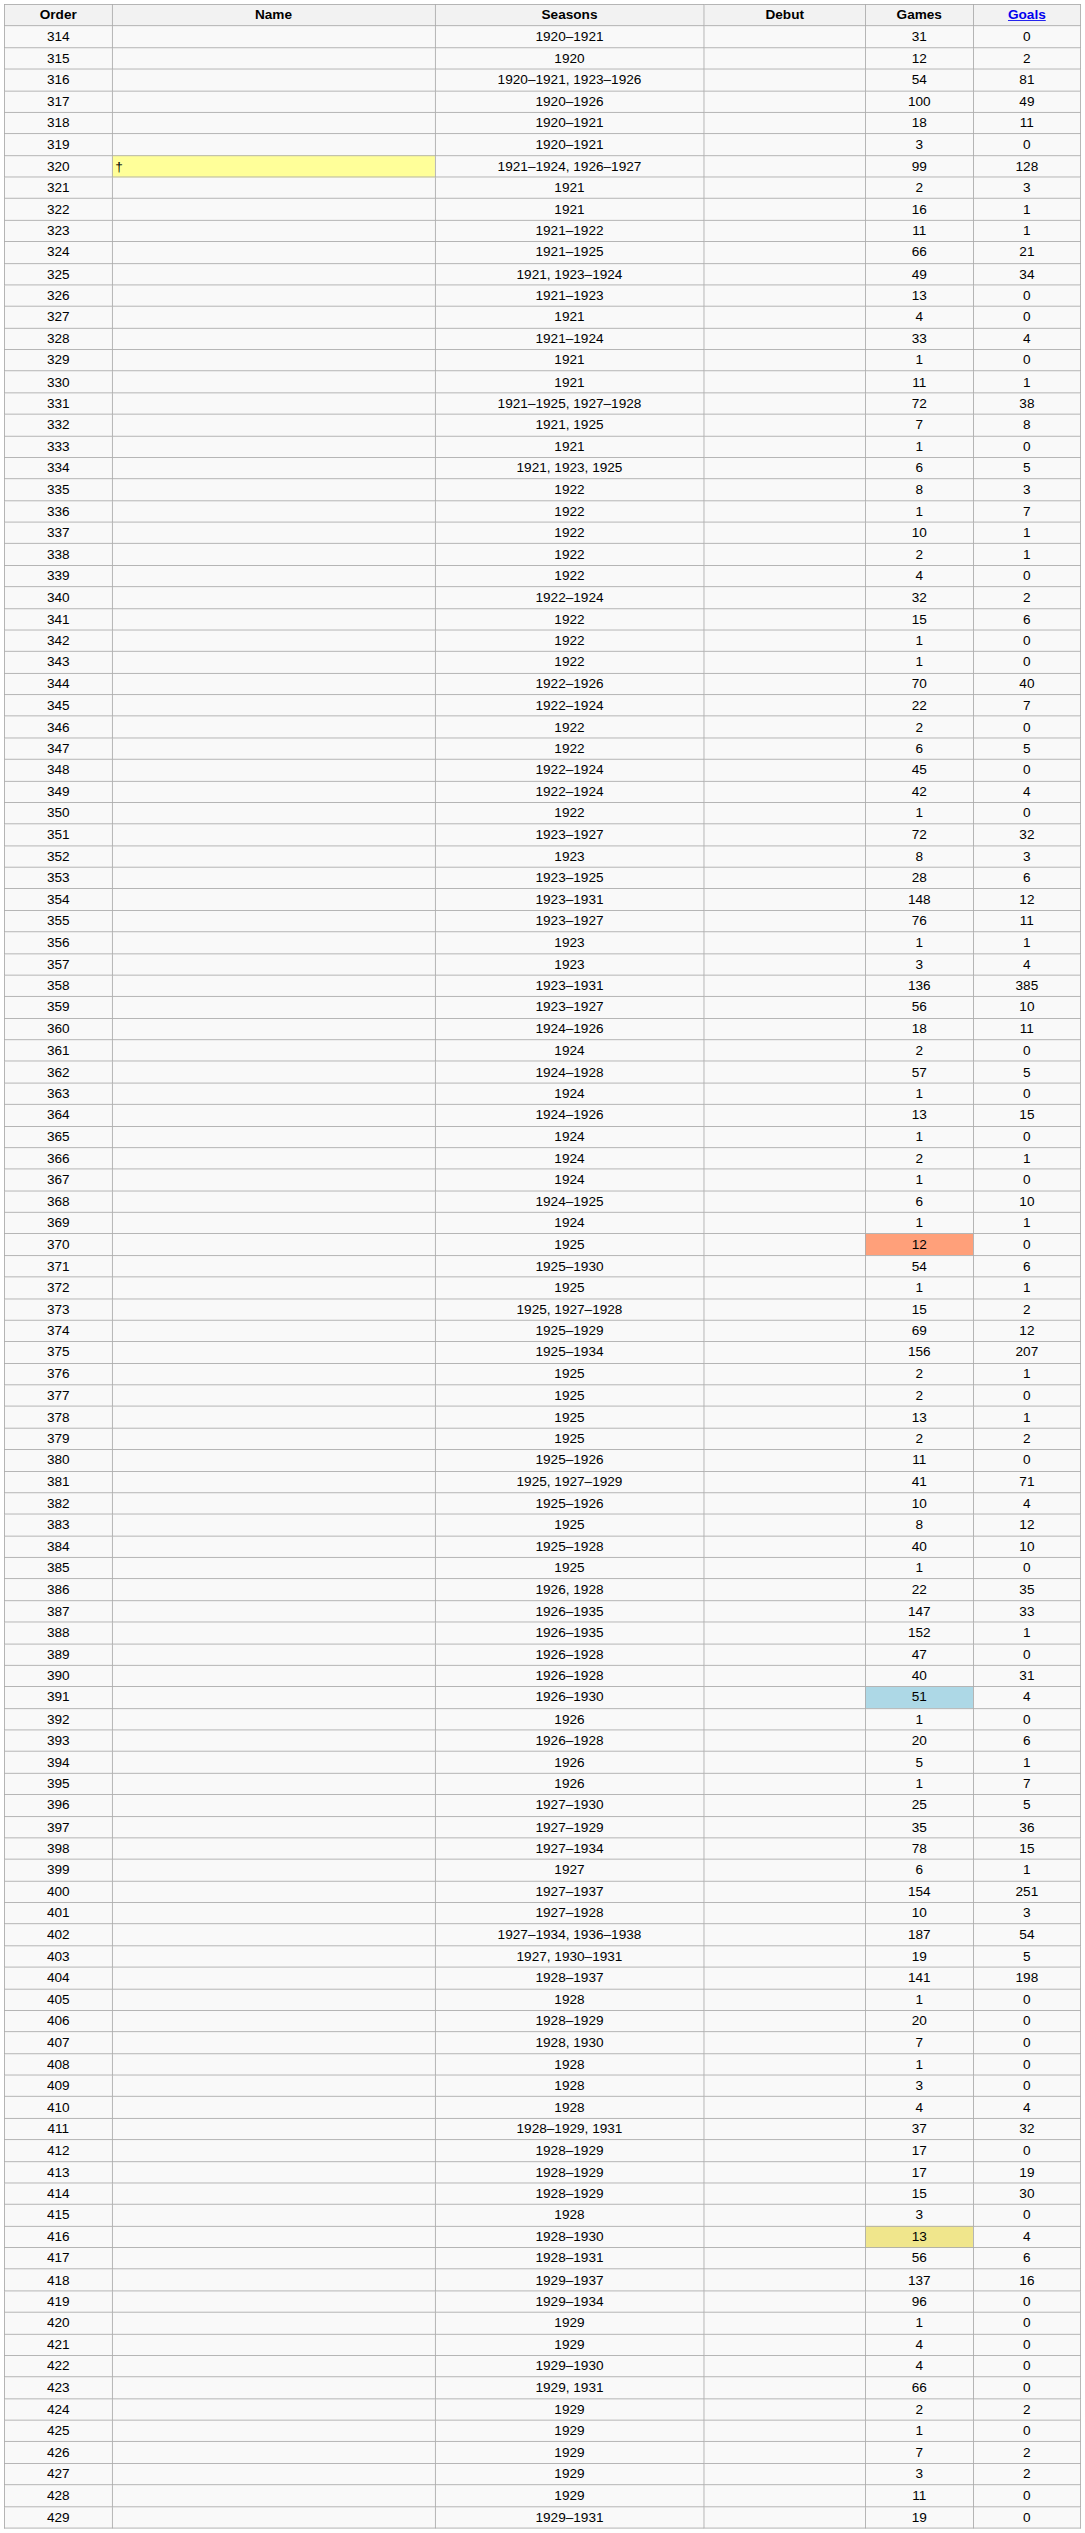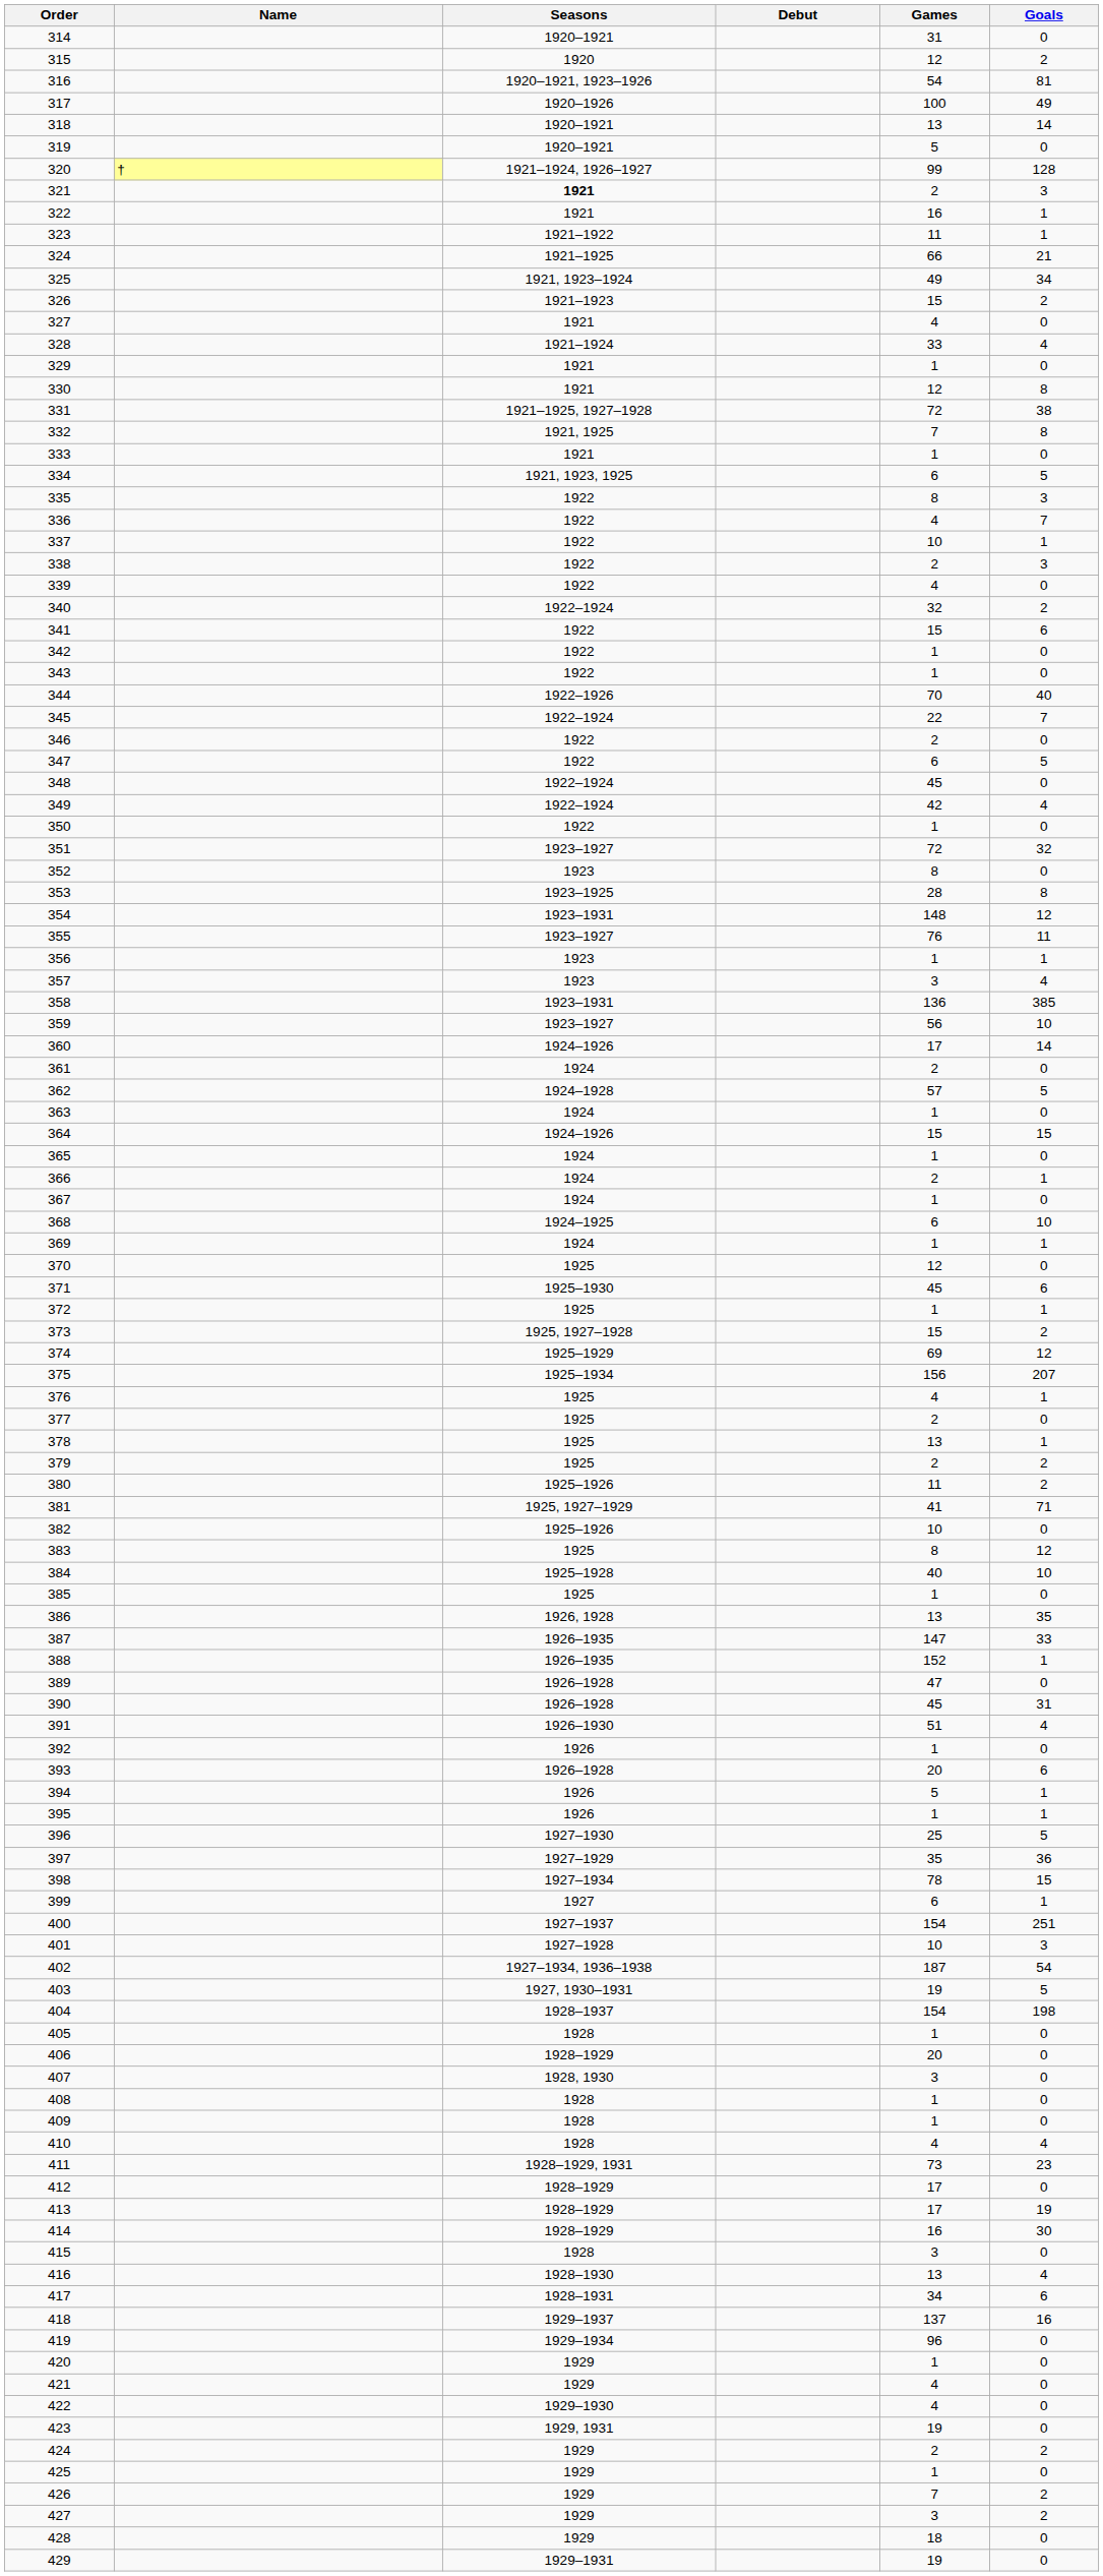318 | Games: 18 -> 13
318 | Goals: 11 -> 14
319 | Games: 3 -> 5
321 | Seasons: normal -> bold
326 | Games: 13 -> 15
326 | Goals: 0 -> 2
330 | Games: 11 -> 12
330 | Goals: 1 -> 8
336 | Games: 1 -> 4
338 | Goals: 1 -> 3
352 | Goals: 3 -> 0
353 | Goals: 6 -> 8
360 | Games: 18 -> 17
360 | Goals: 11 -> 14
364 | Games: 13 -> 15
370 | Games: lightsalmon background -> no background
371 | Games: 54 -> 45
376 | Games: 2 -> 4
380 | Goals: 0 -> 2
382 | Goals: 4 -> 0
386 | Games: 22 -> 13
390 | Games: 40 -> 45
391 | Games: lightblue background -> no background
395 | Goals: 7 -> 1
404 | Games: 141 -> 154
407 | Games: 7 -> 3
409 | Games: 3 -> 1
411 | Games: 37 -> 73
411 | Goals: 32 -> 23
414 | Games: 15 -> 16
416 | Games: khaki background -> no background
417 | Games: 56 -> 34
423 | Games: 66 -> 19
428 | Games: 11 -> 18
